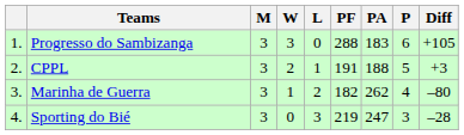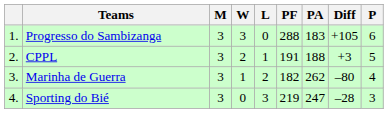columns swapped: Diff <-> P
